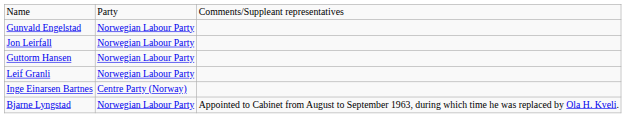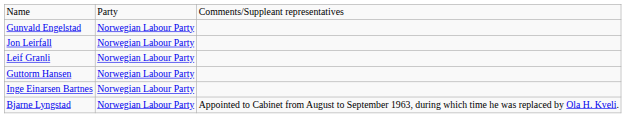rows swapped: Leif Granli <-> Guttorm Hansen
Inge Einarsen Bartnes | column 2: Centre Party (Norway) -> Norwegian Labour Party
